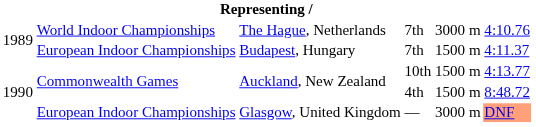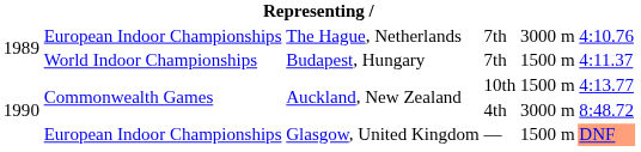The Hague, Netherlands | column 2: World Indoor Championships -> European Indoor Championships
Budapest, Hungary | column 2: European Indoor Championships -> World Indoor Championships
Auckland, New Zealand / 4th | column 5: 1500 m -> 3000 m
Glasgow, United Kingdom | column 5: 3000 m -> 1500 m
